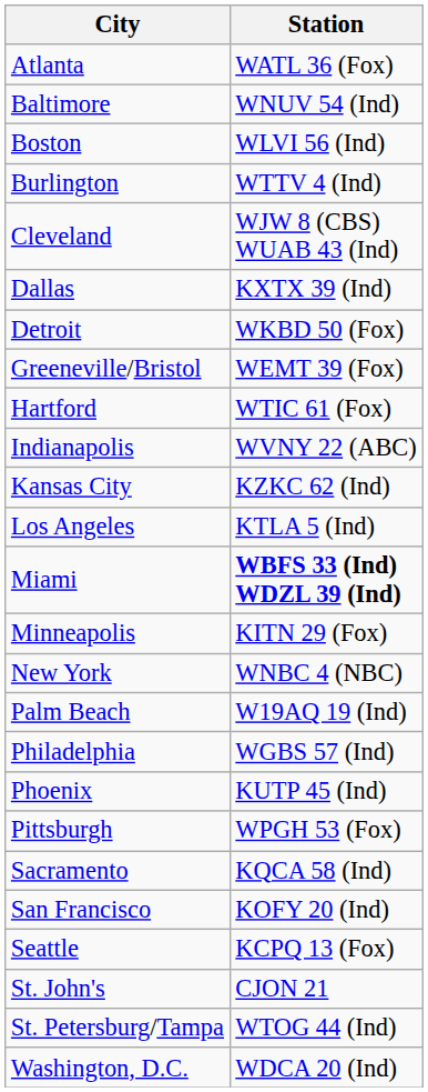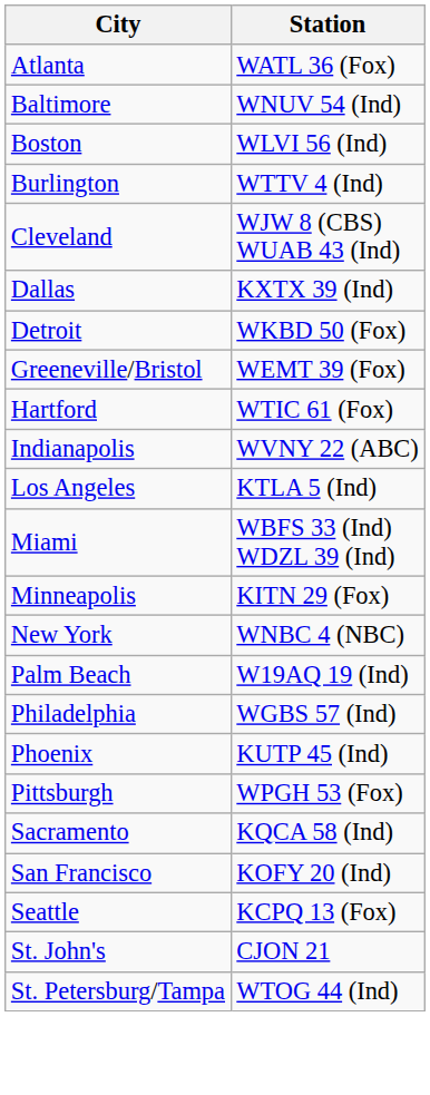- row: Kansas City | KZKC 62 (Ind)
Miami | Station: bold -> normal
- row: Washington, D.C. | WDCA 20 (Ind)
